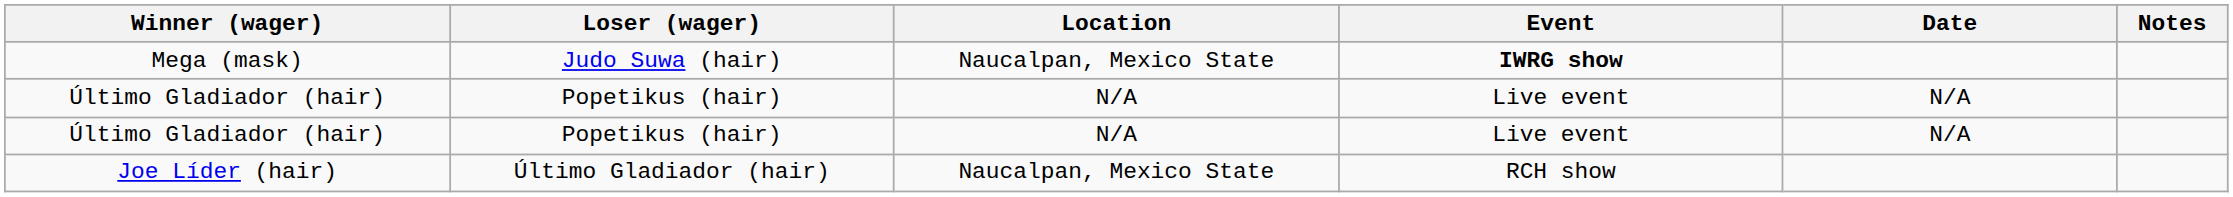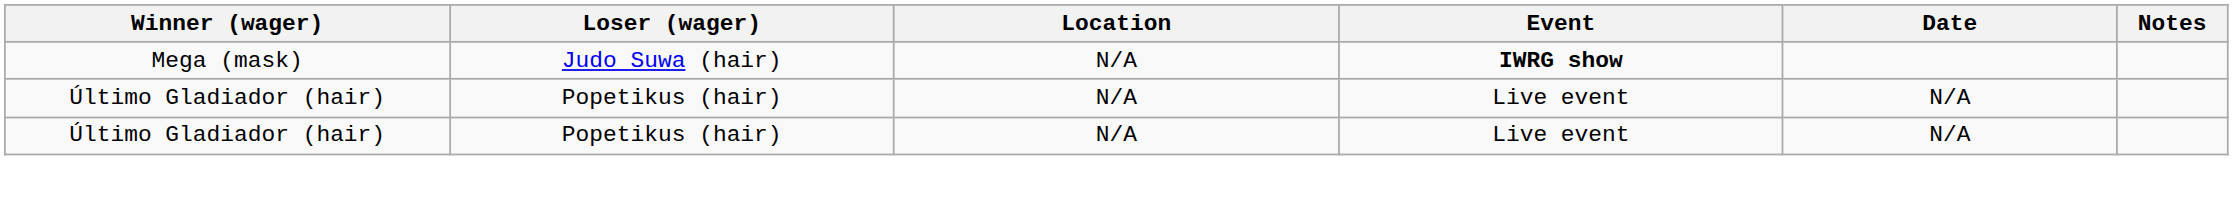Mega (mask) | Location: Naucalpan, Mexico State -> N/A
- row: Joe Líder (hair) | Último Gladiador (hair) | Naucalpan, Mexico State | RCH show
